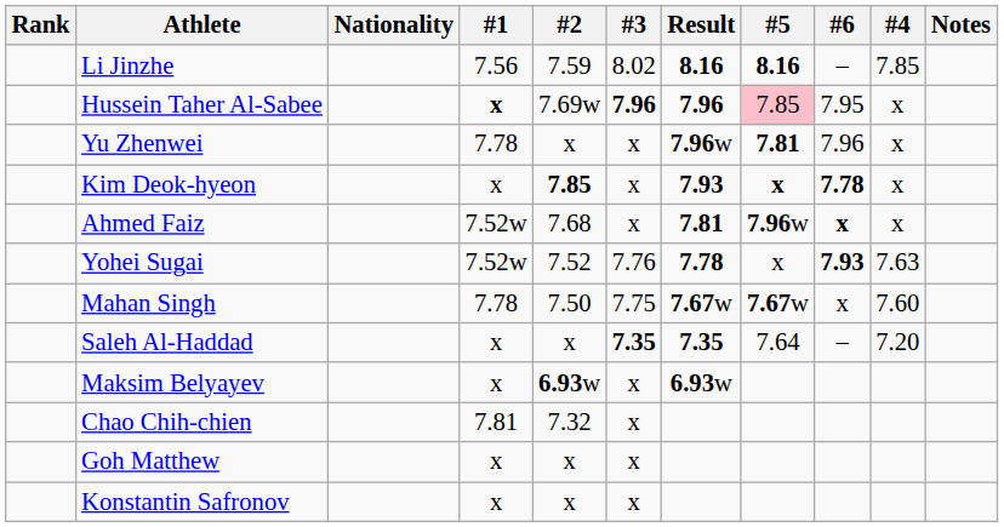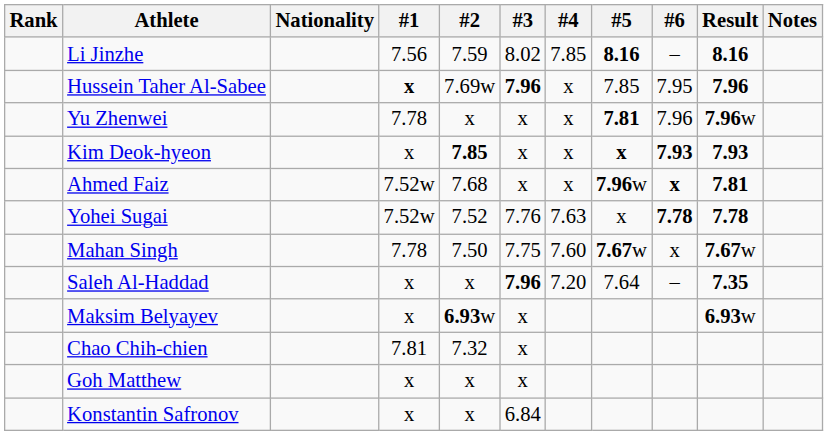columns swapped: #4 <-> Result
Hussein Taher Al-Sabee | #5: pink background -> no background
Kim Deok-hyeon | #6: 7.78 -> 7.93
Yohei Sugai | #6: 7.93 -> 7.78
Saleh Al-Haddad | #3: 7.35 -> 7.96
Konstantin Safronov | #3: x -> 6.84
